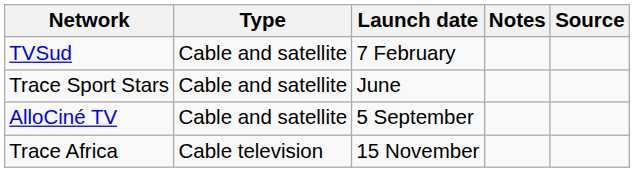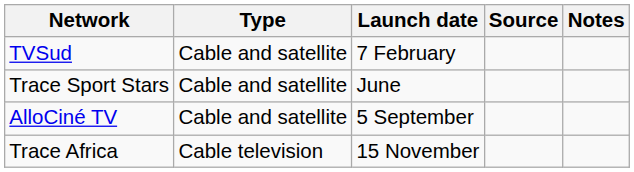columns swapped: Notes <-> Source
